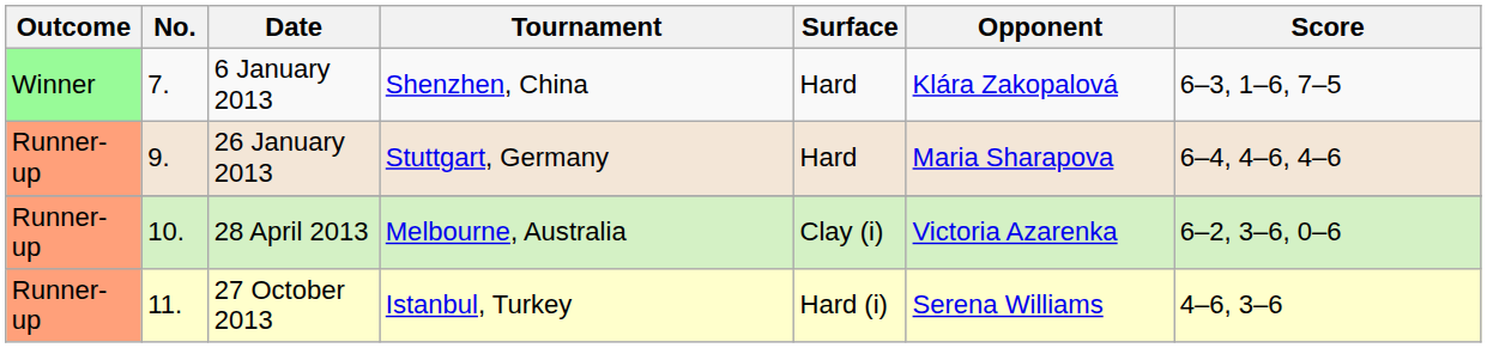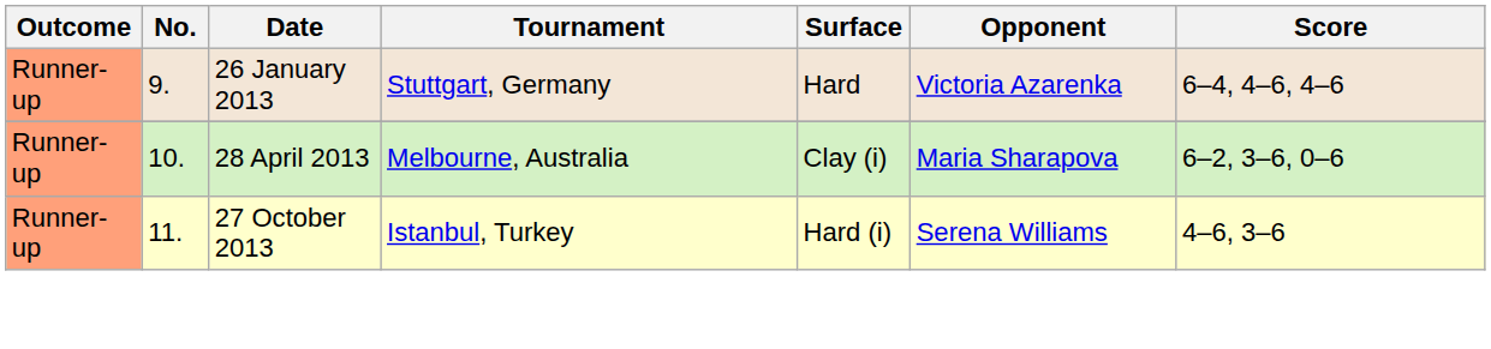- row: Winner | 7. | 6 January 2013 | Shenzhen, China | Hard | Klára Zakopalová | 6–3, 1–6, 7–5
26 January 2013 | Opponent: Maria Sharapova -> Victoria Azarenka
28 April 2013 | Opponent: Victoria Azarenka -> Maria Sharapova
